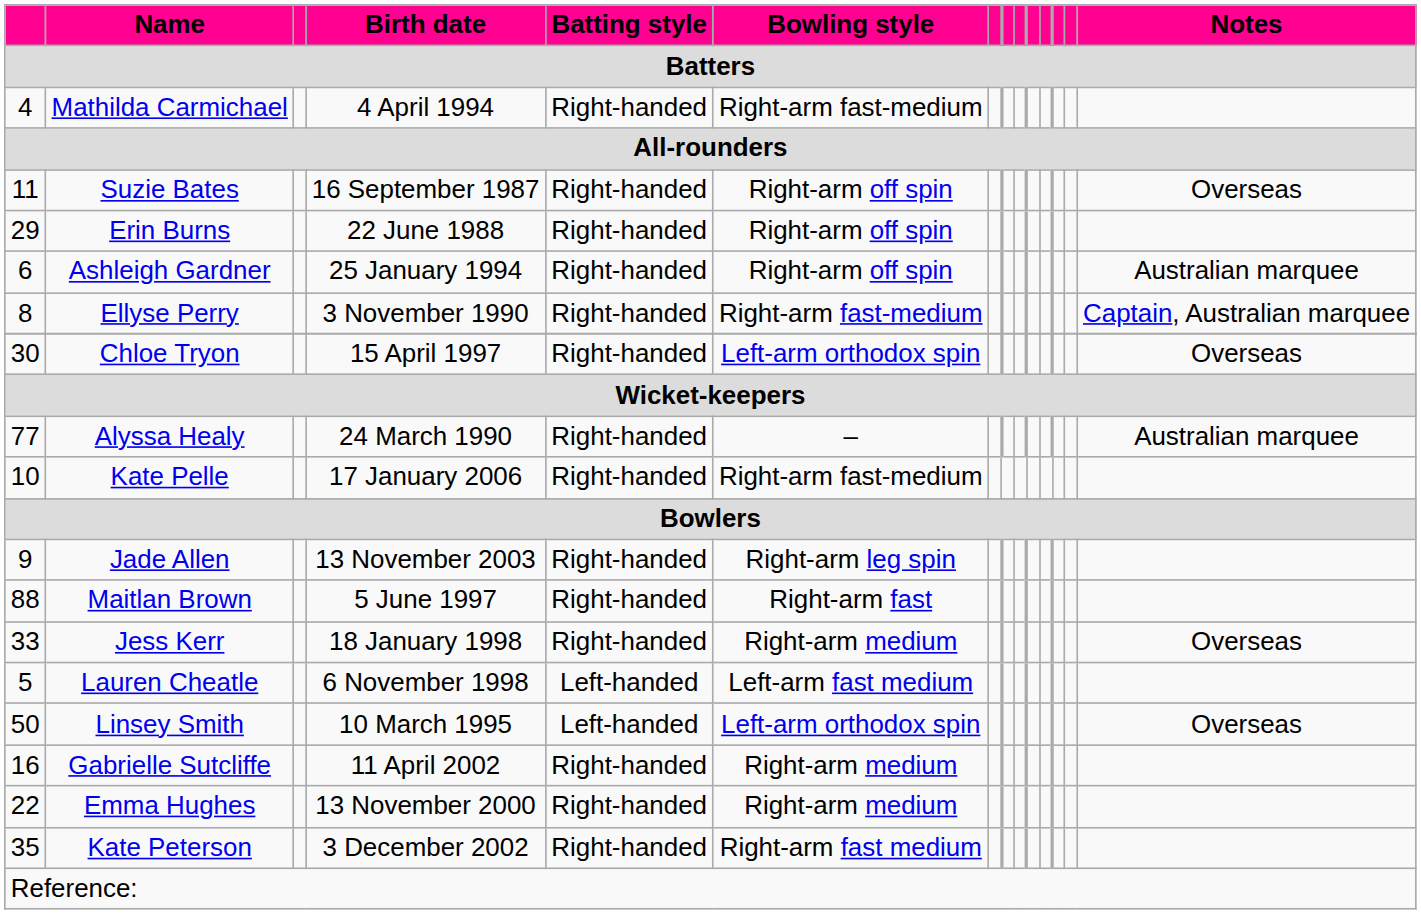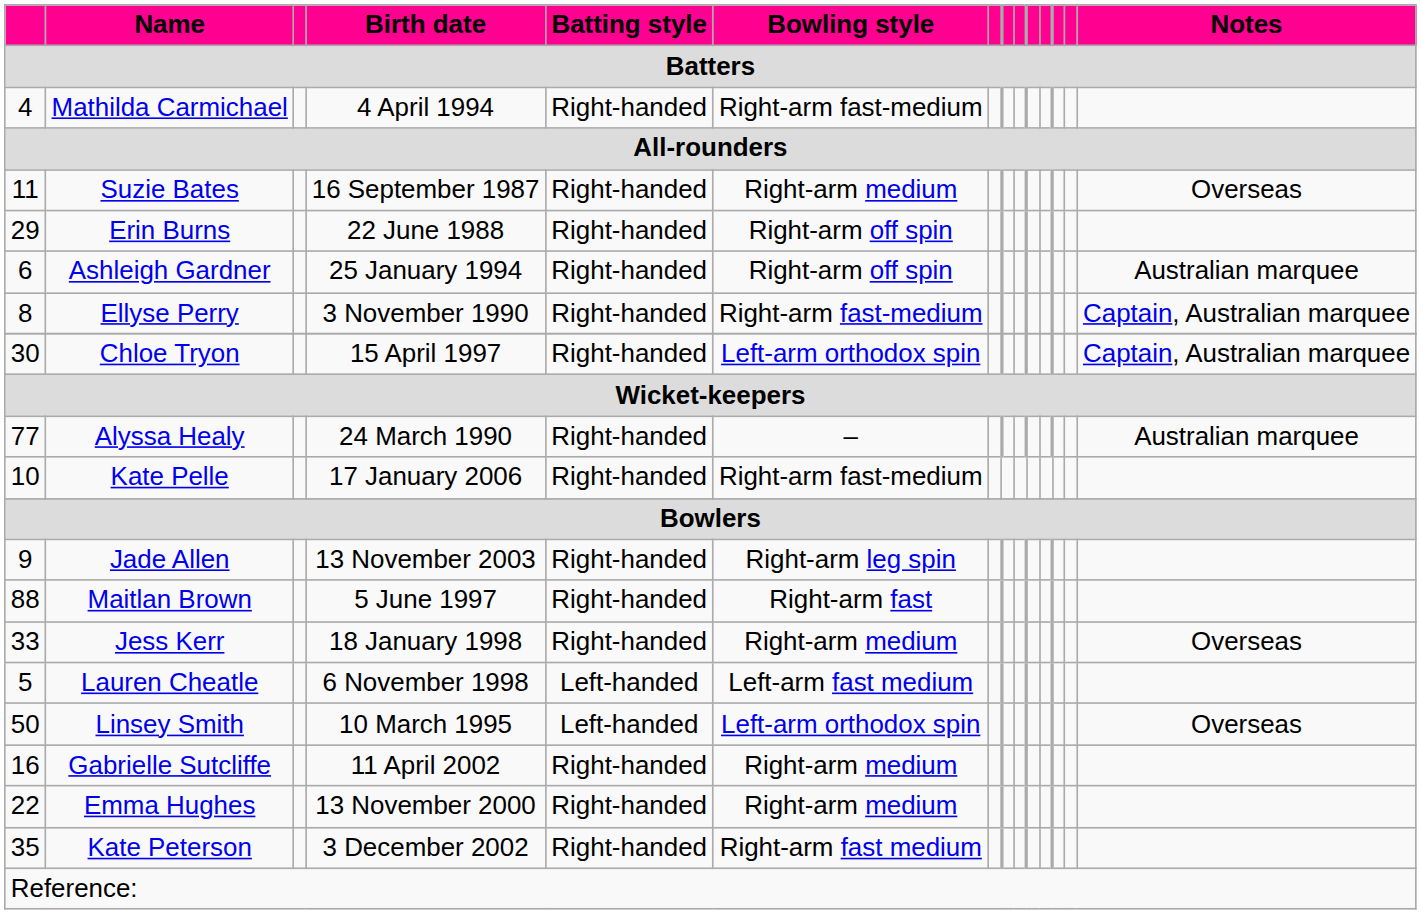Suzie Bates | Bowling style: Right-arm off spin -> Right-arm medium
Chloe Tryon | Notes: Overseas -> Captain, Australian marquee
